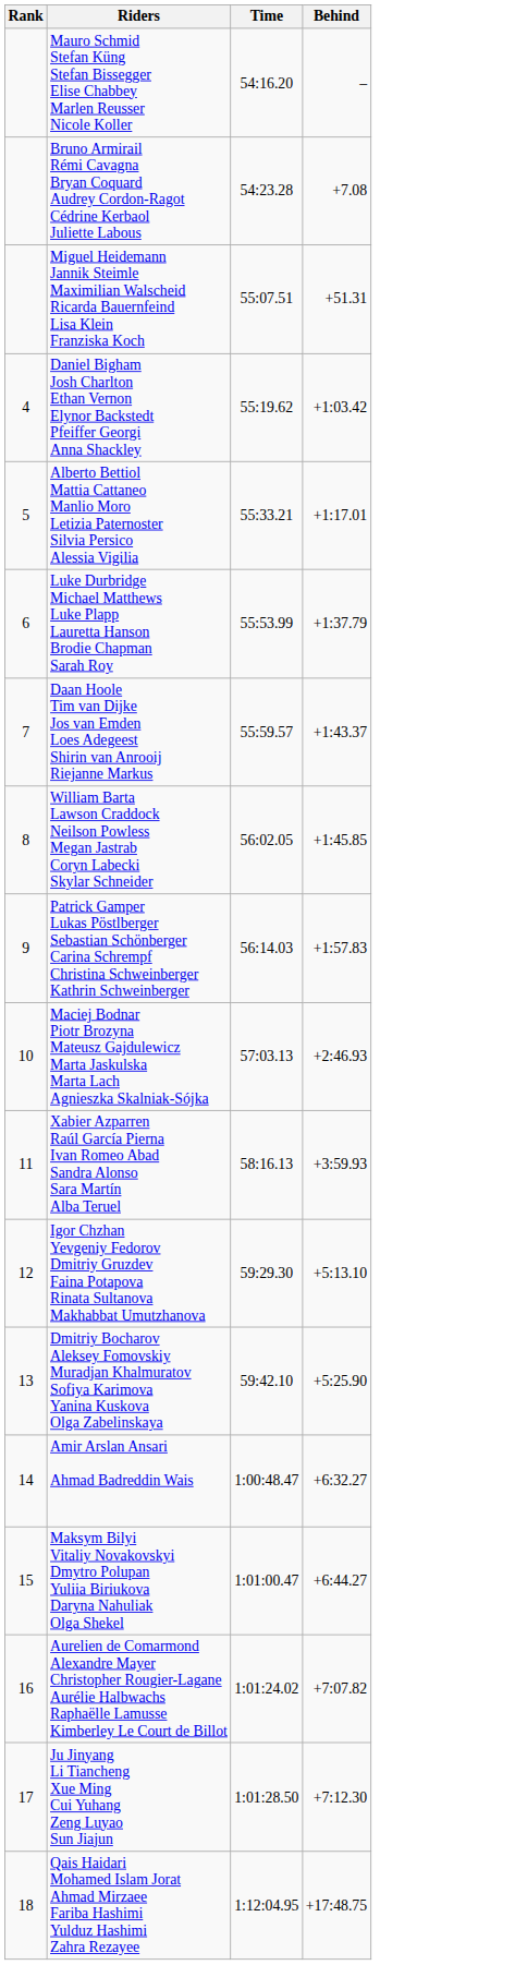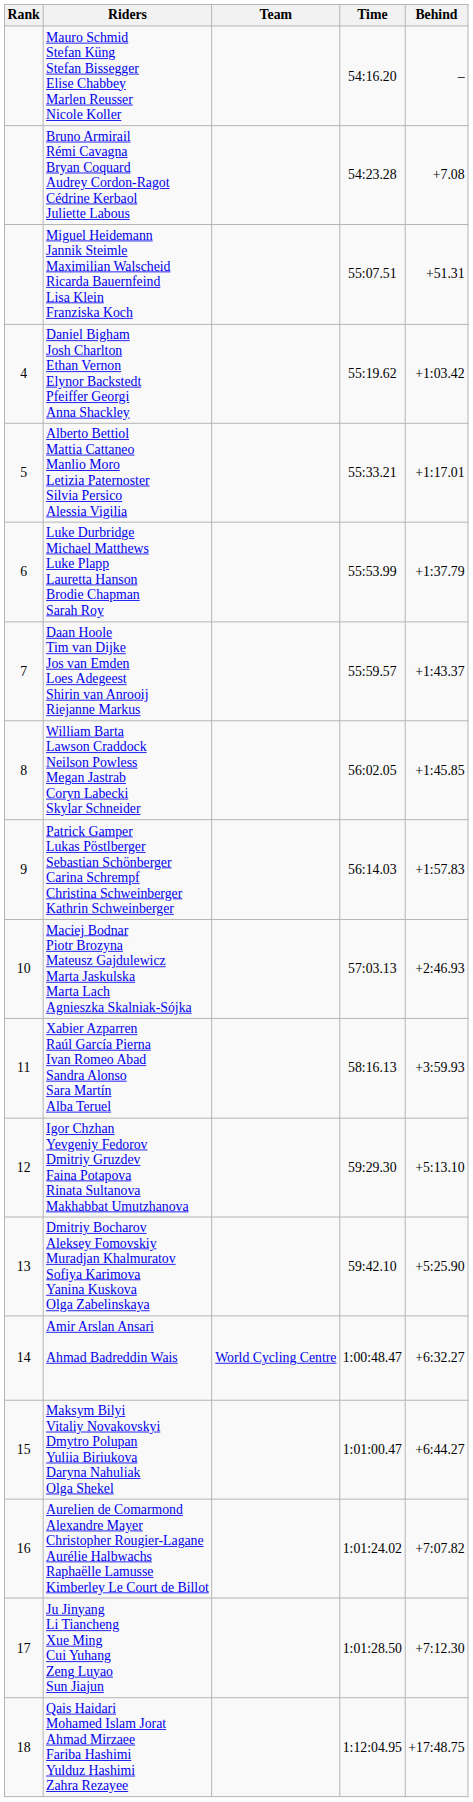+ column: Team | World Cycling Centre
